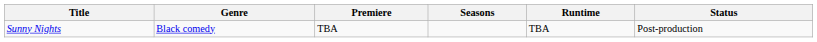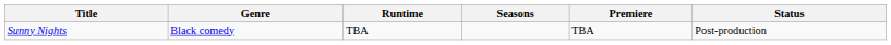columns swapped: Premiere <-> Runtime
